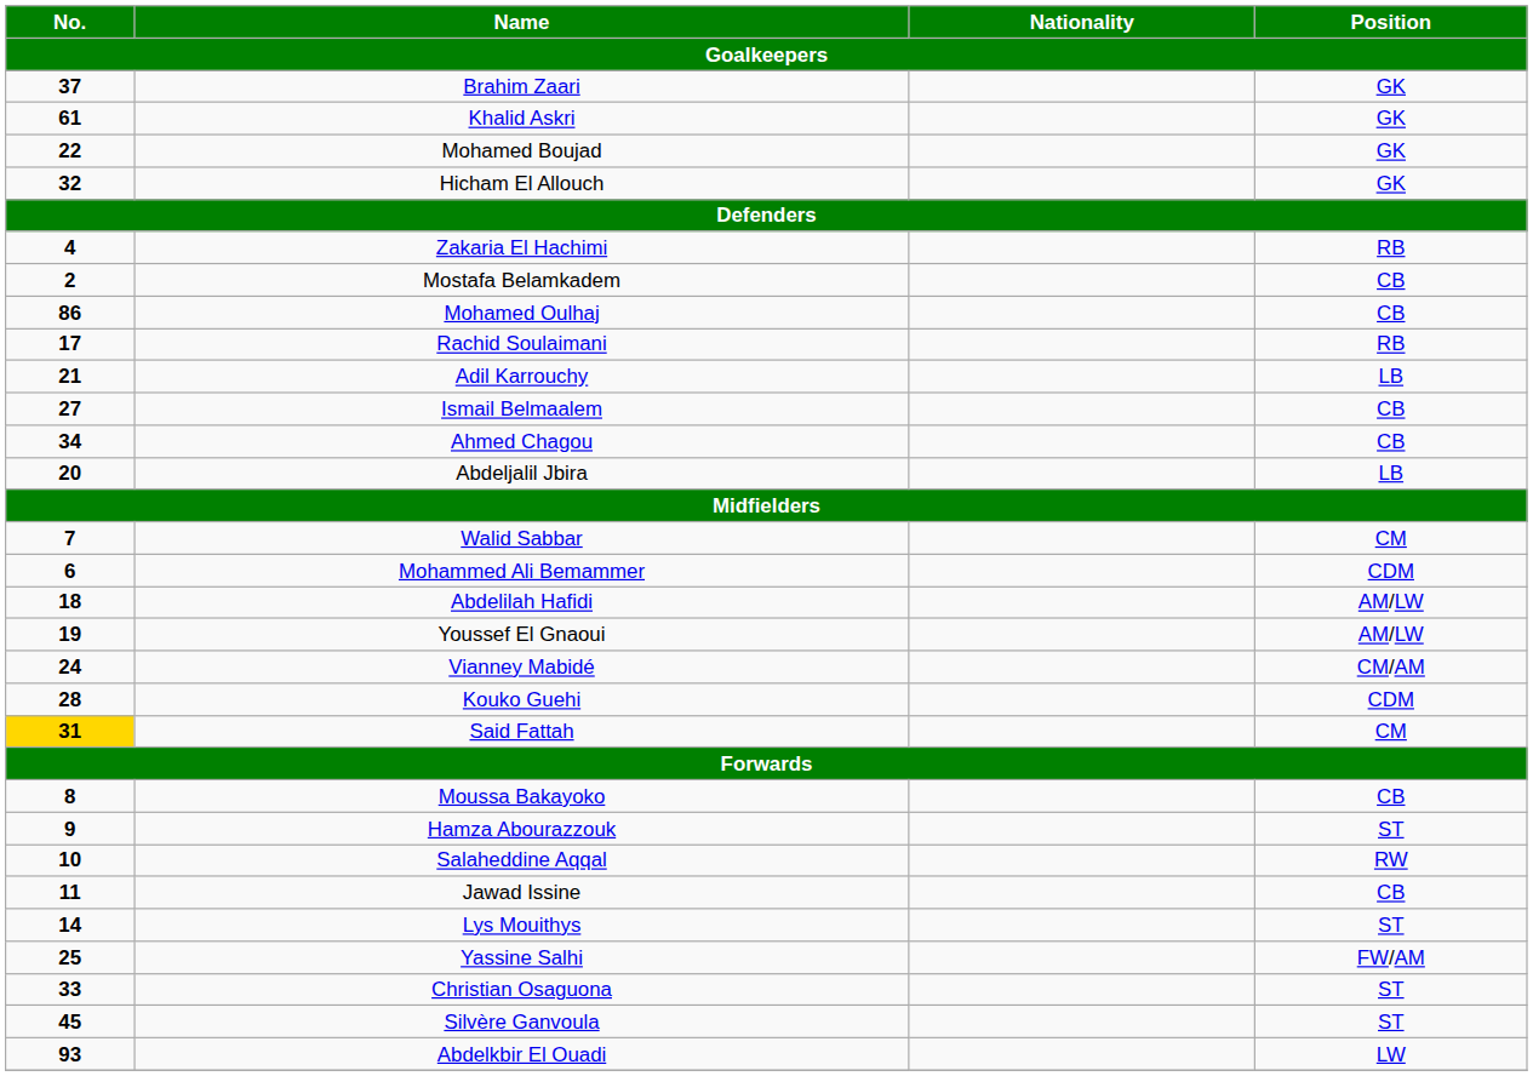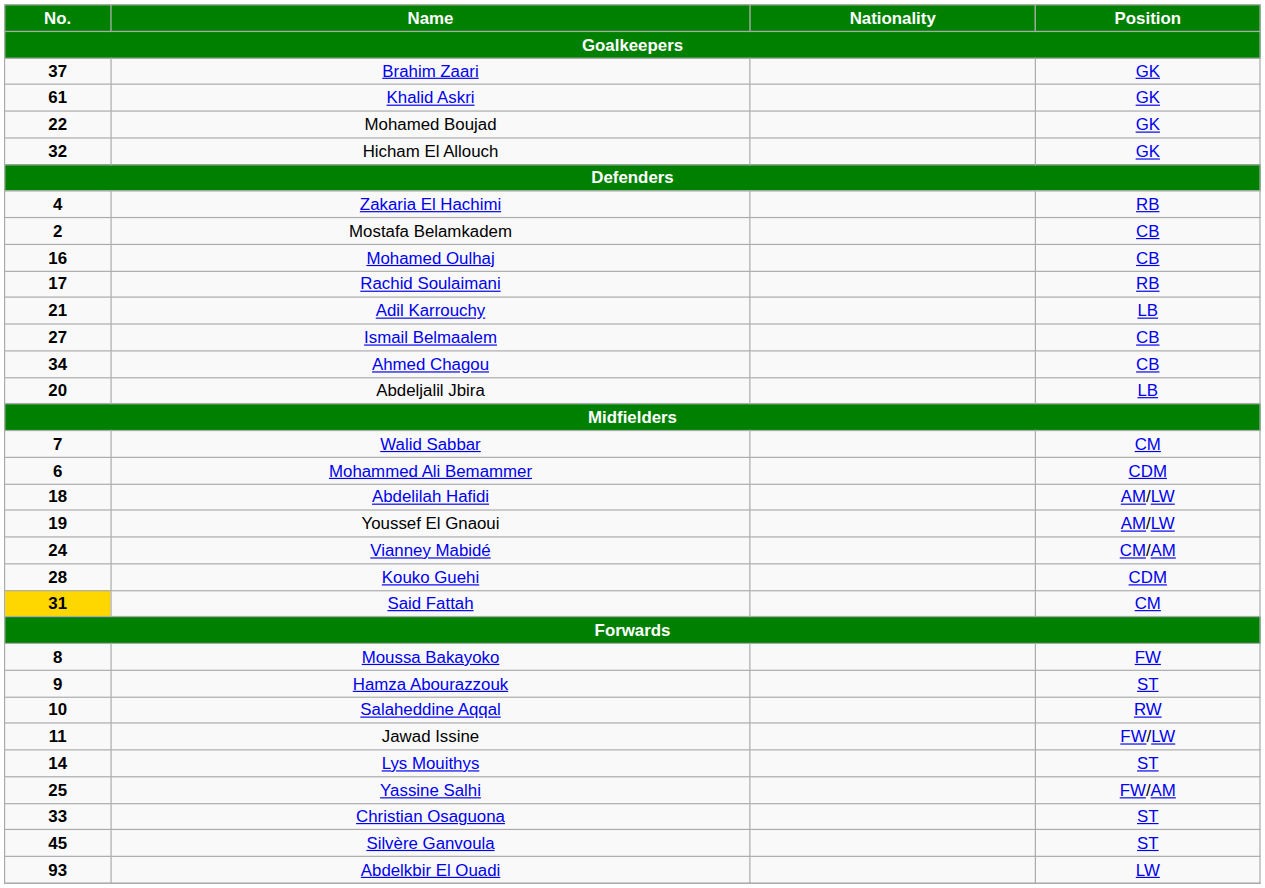Mohamed Oulhaj | No.: 86 -> 16
Moussa Bakayoko | Position: CB -> FW
Jawad Issine | Position: CB -> FW/LW
